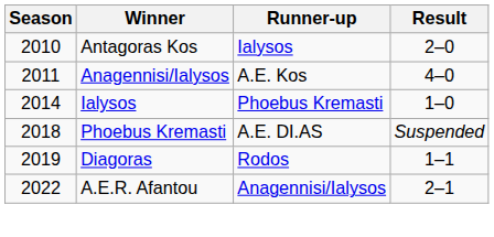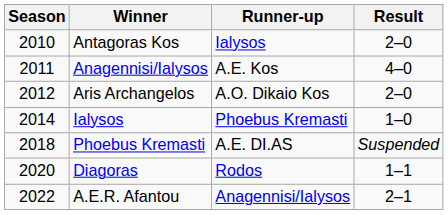+ row: 2012 | Aris Archangelos | A.O. Dikaio Kos | 2–0
Diagoras | Season: 2019 -> 2020
